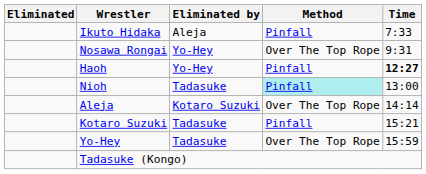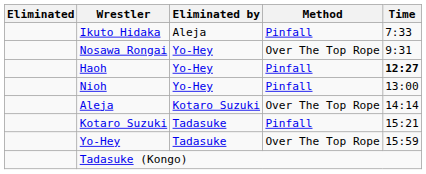Nioh | Eliminated by: Tadasuke -> Yo-Hey
Nioh | Method: paleturquoise background -> no background
